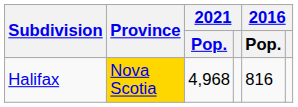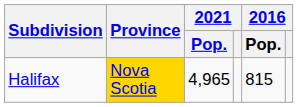Halifax | 2021 / Pop.: 4,968 -> 4,965
Halifax | 2016 / Pop.: 816 -> 815
